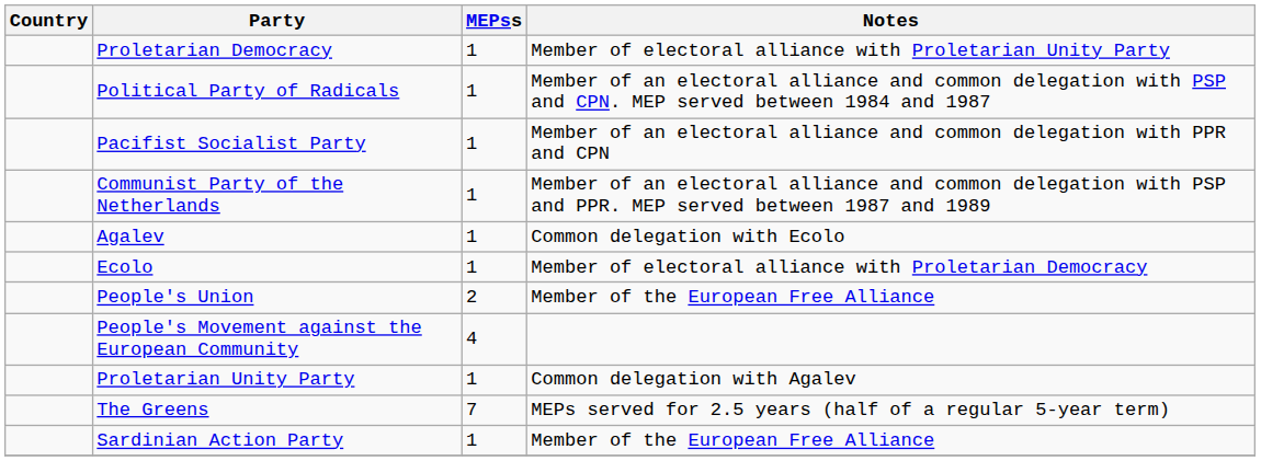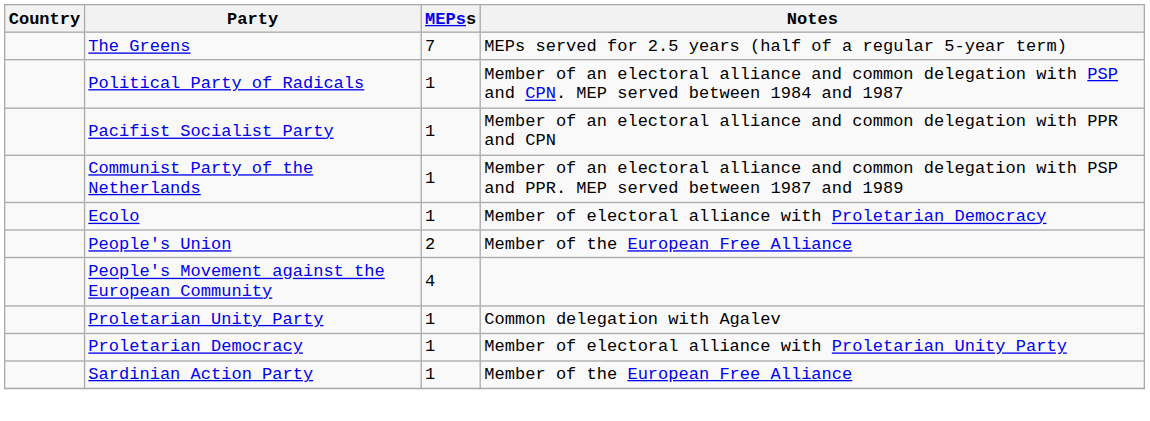rows swapped: The Greens <-> Proletarian Democracy
- row: Agalev | 1 | Common delegation with Ecolo
